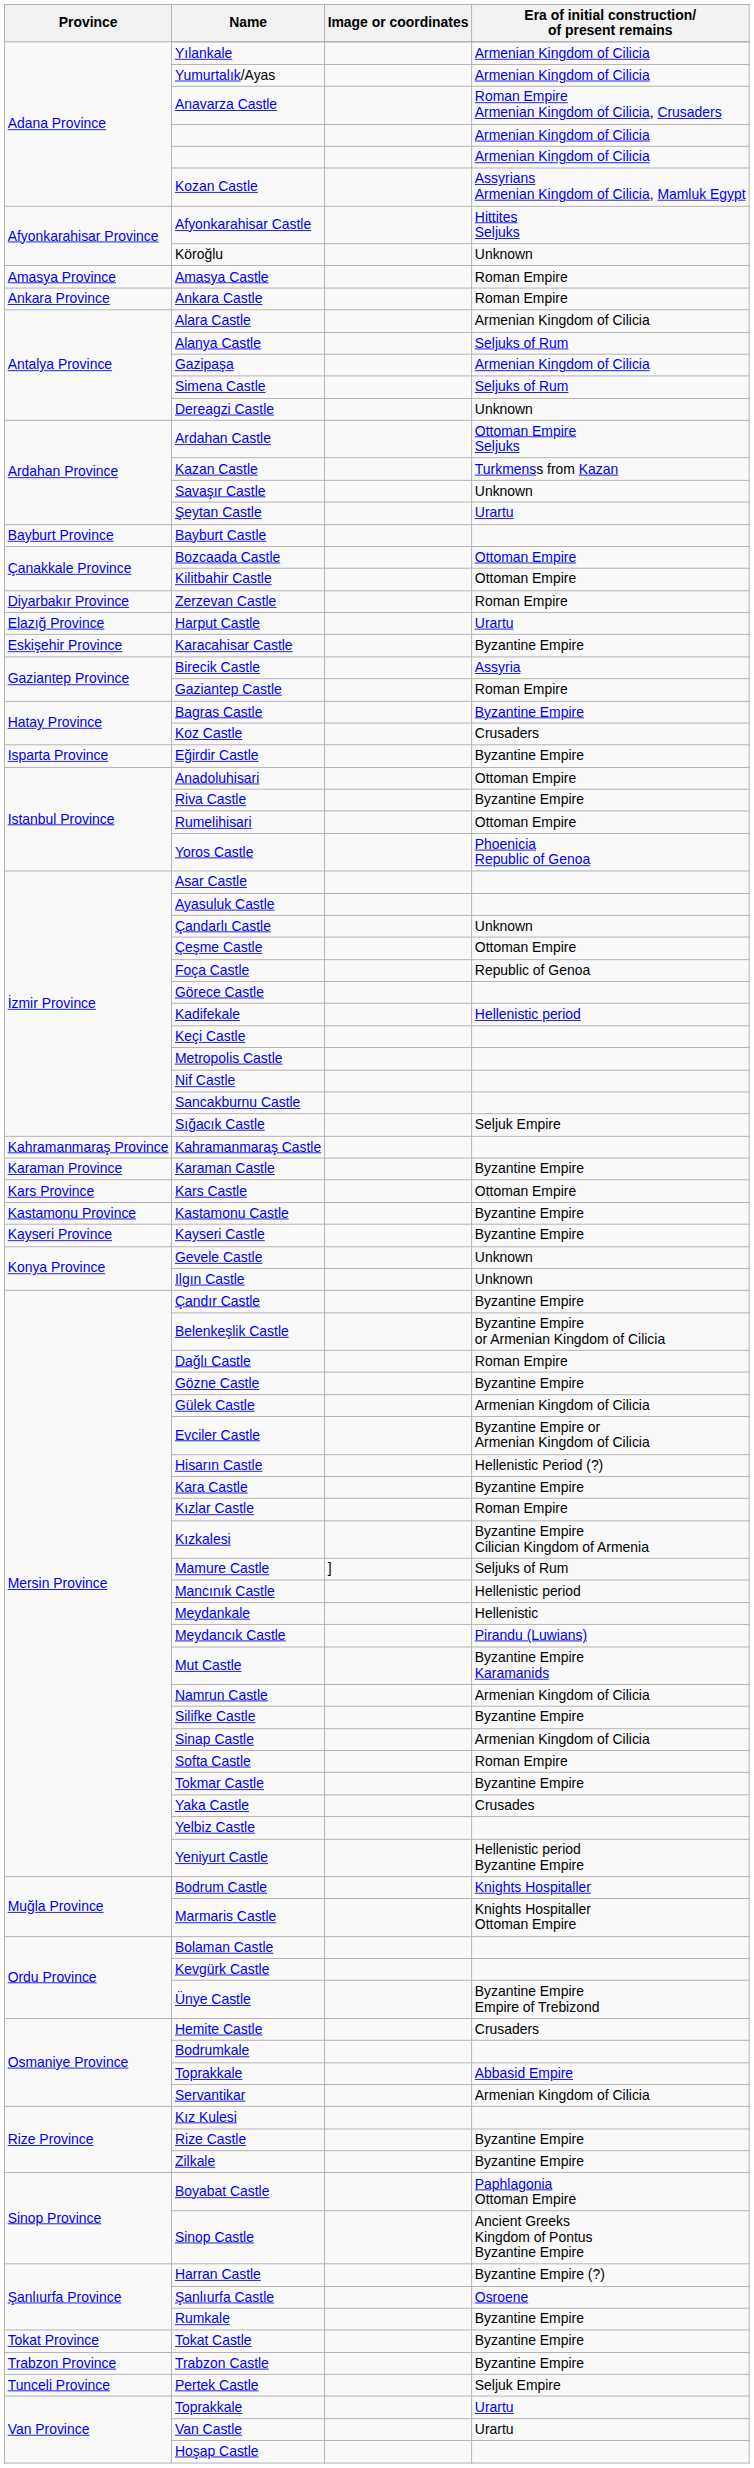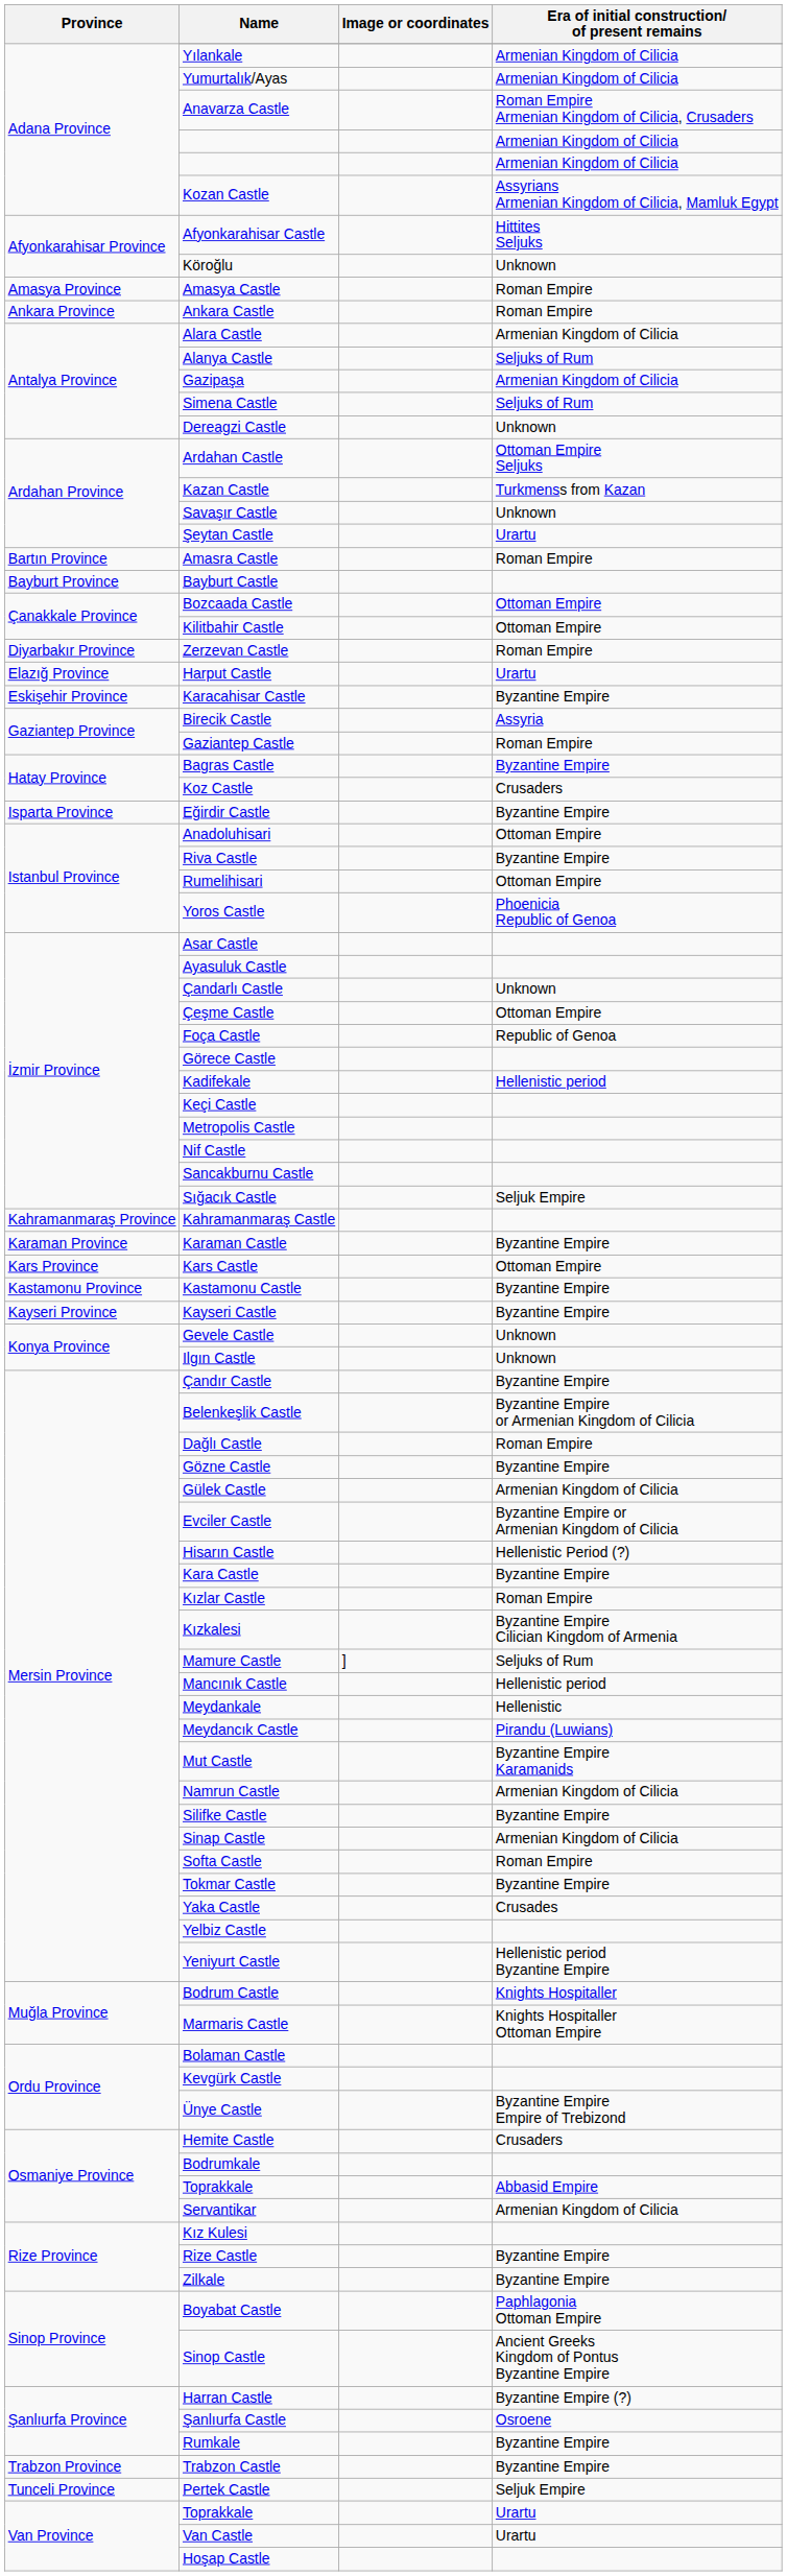+ row: Bartın Province | Amasra Castle | Roman Empire
- row: Tokat Province | Tokat Castle | Byzantine Empire
